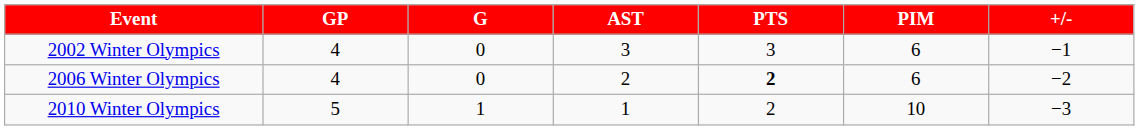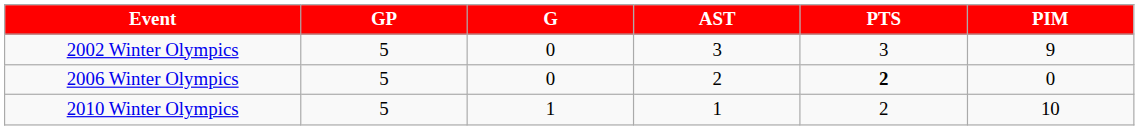- column: +/- | −1 | −2 | −3
2002 Winter Olympics | GP: 4 -> 5
2002 Winter Olympics | PIM: 6 -> 9
2006 Winter Olympics | GP: 4 -> 5
2006 Winter Olympics | PIM: 6 -> 0
